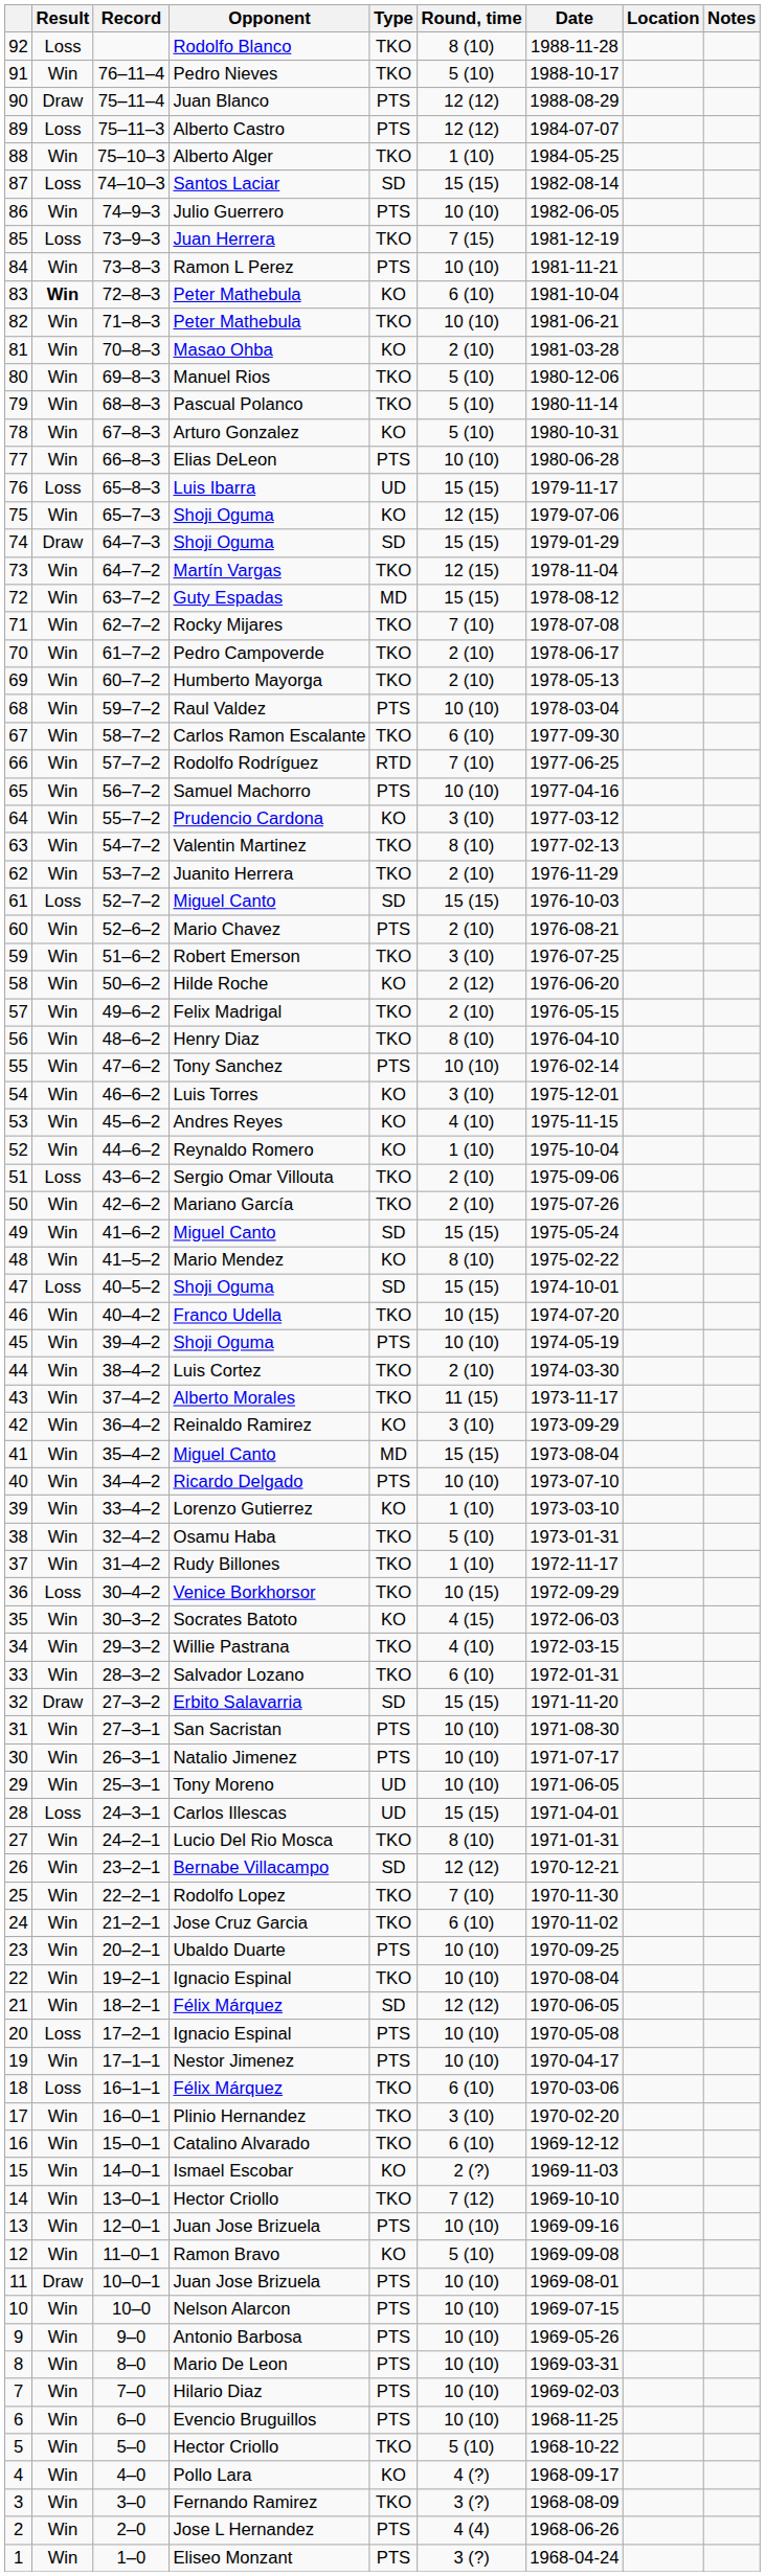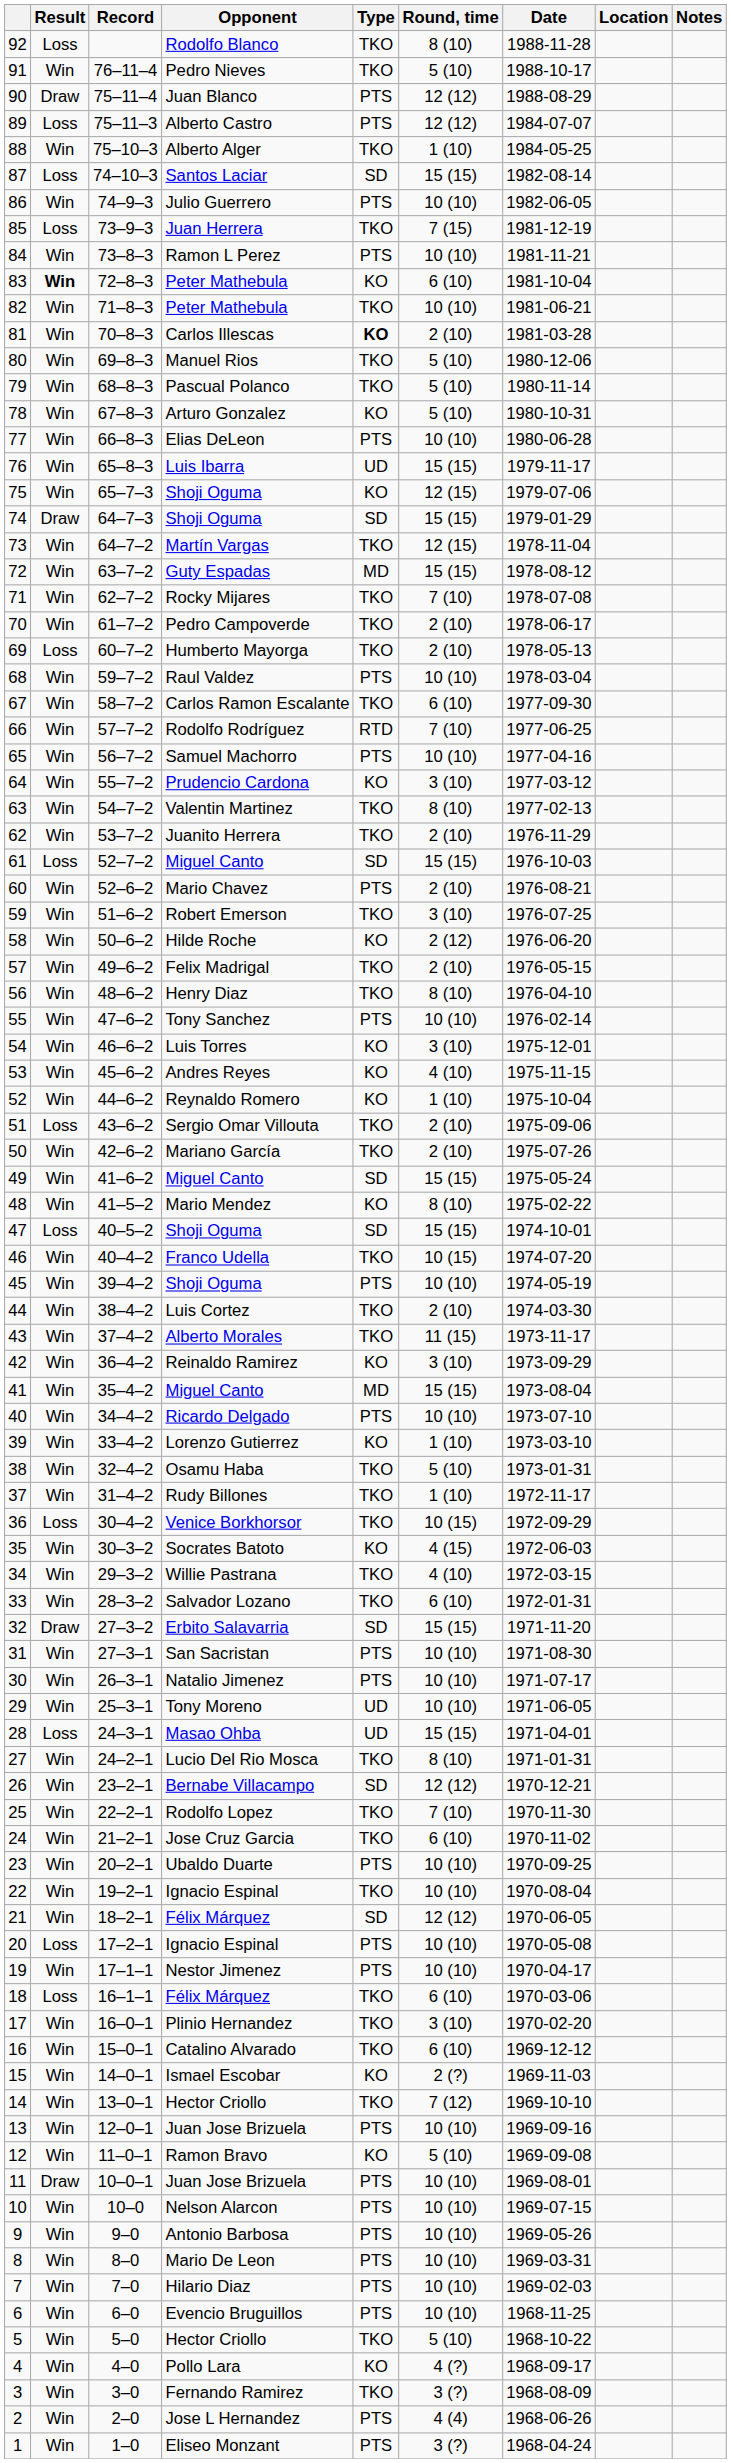81 | Opponent: Masao Ohba -> Carlos Illescas
81 | Type: normal -> bold
76 | Result: Loss -> Win
69 | Result: Win -> Loss
28 | Opponent: Carlos Illescas -> Masao Ohba
